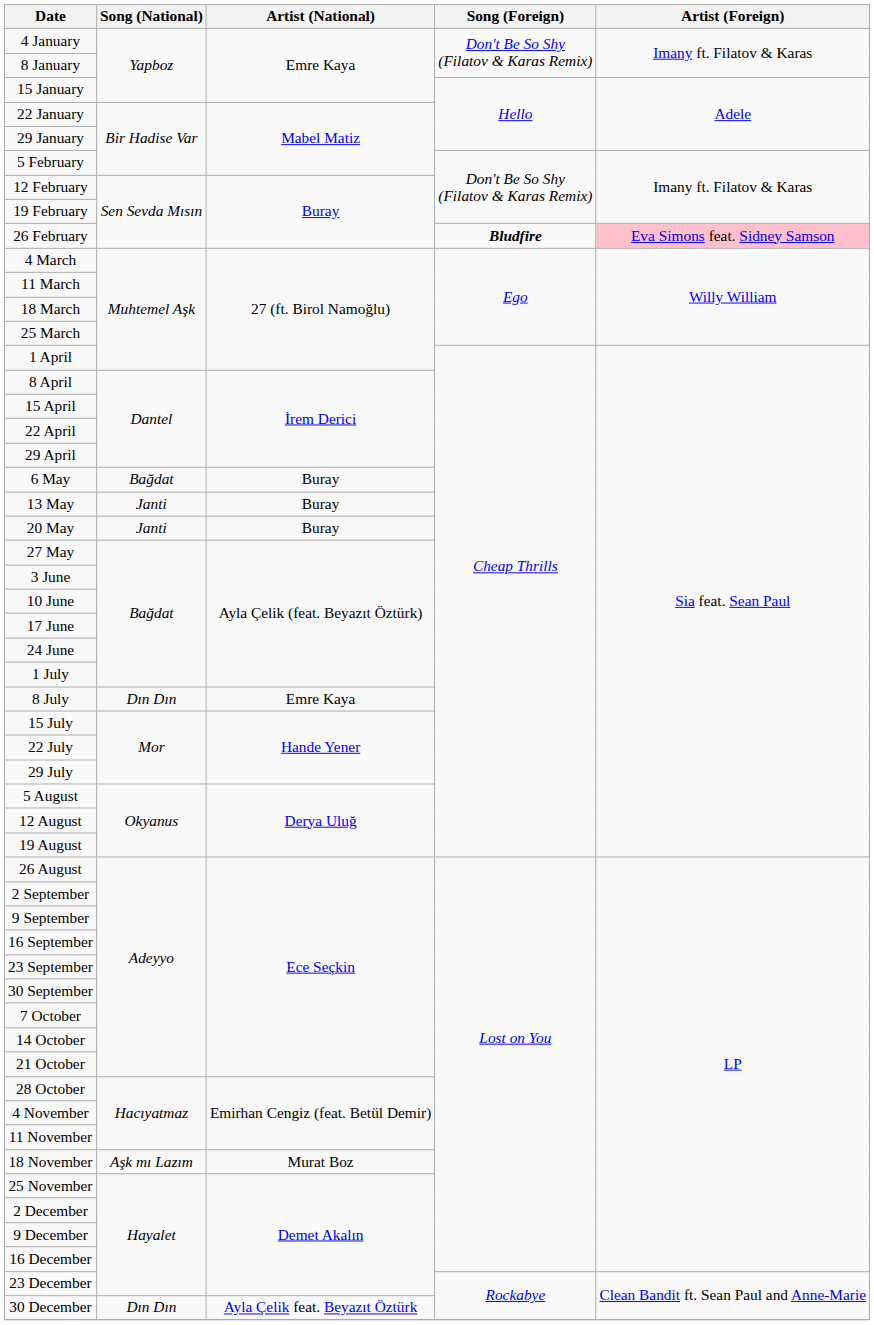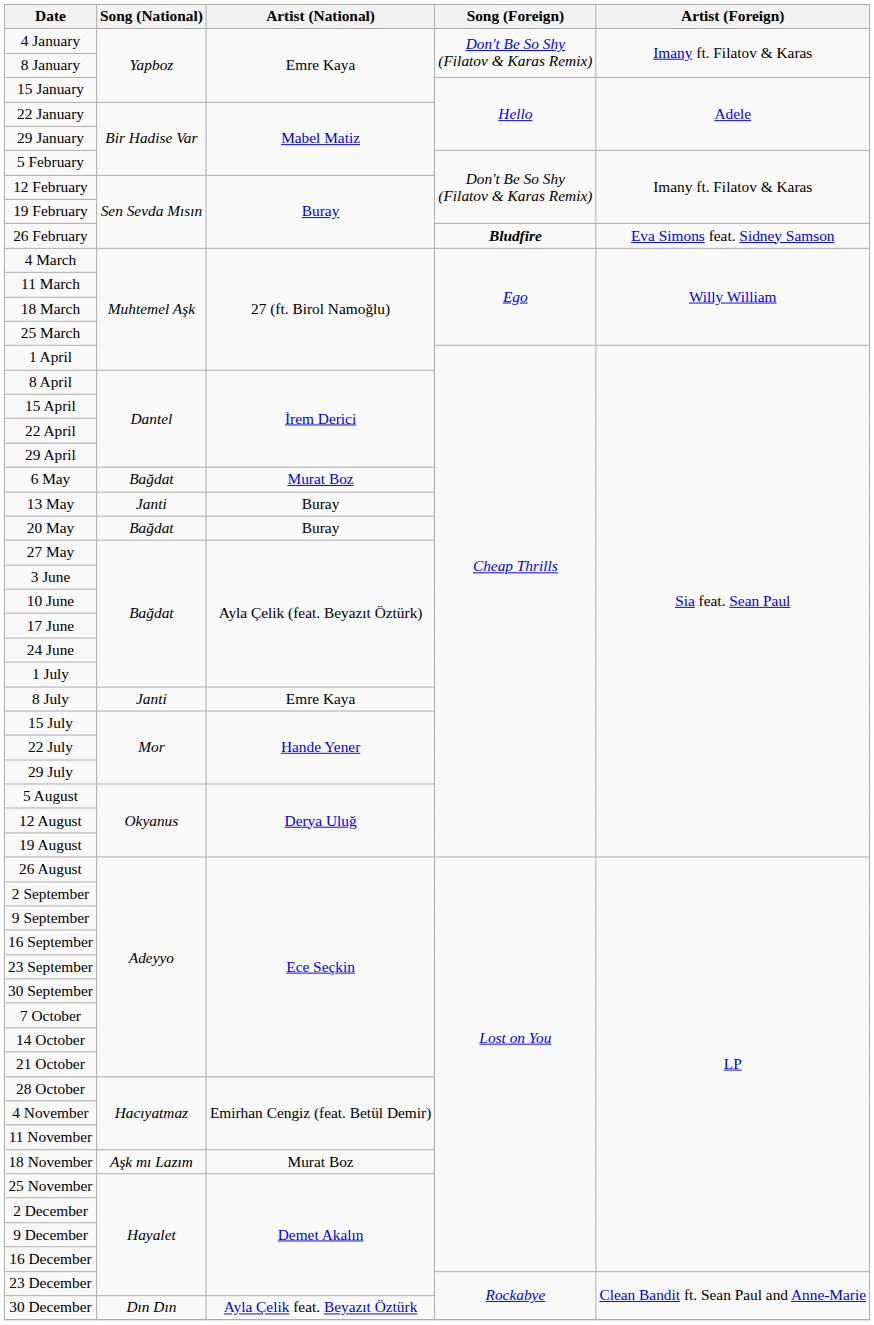26 February | Artist (Foreign): pink background -> no background
6 May | Artist (National): Buray -> Murat Boz
20 May | Song (National): Janti -> Bağdat
8 July | Song (National): Dın Dın -> Janti
